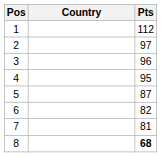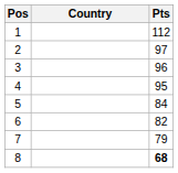5 | Pts: 87 -> 84
7 | Pts: 81 -> 79
